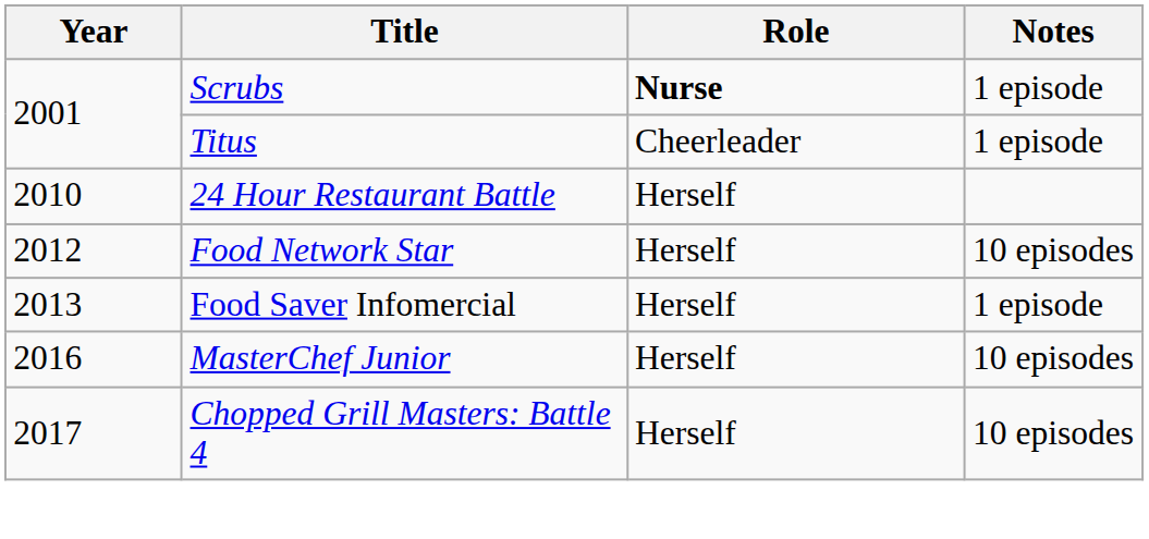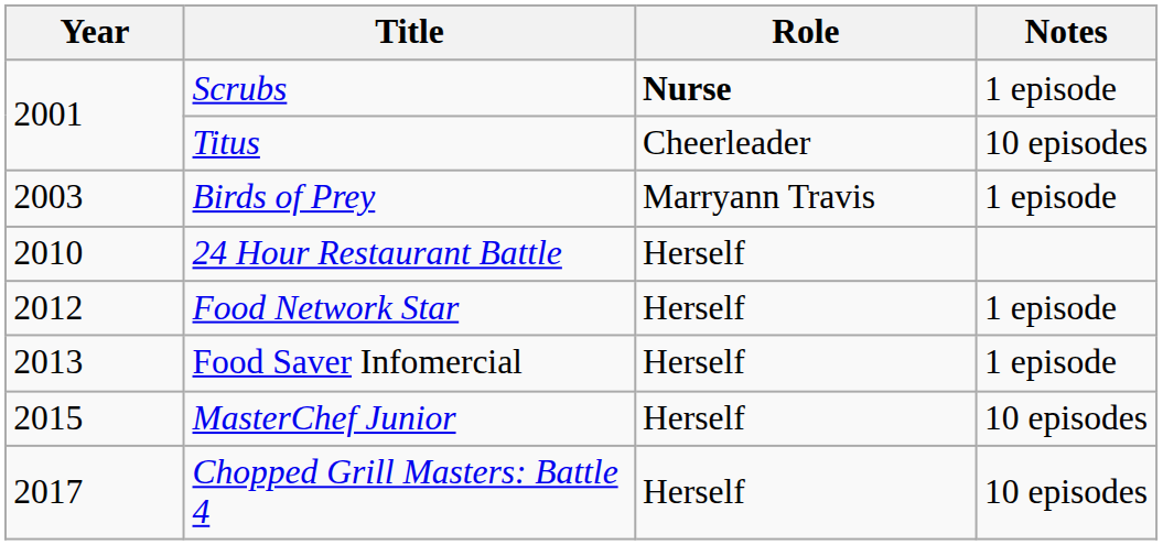Titus | Notes: 1 episode -> 10 episodes
+ row: 2003 | Birds of Prey | Marryann Travis | 1 episode
Food Network Star | Notes: 10 episodes -> 1 episode
MasterChef Junior | Year: 2016 -> 2015
